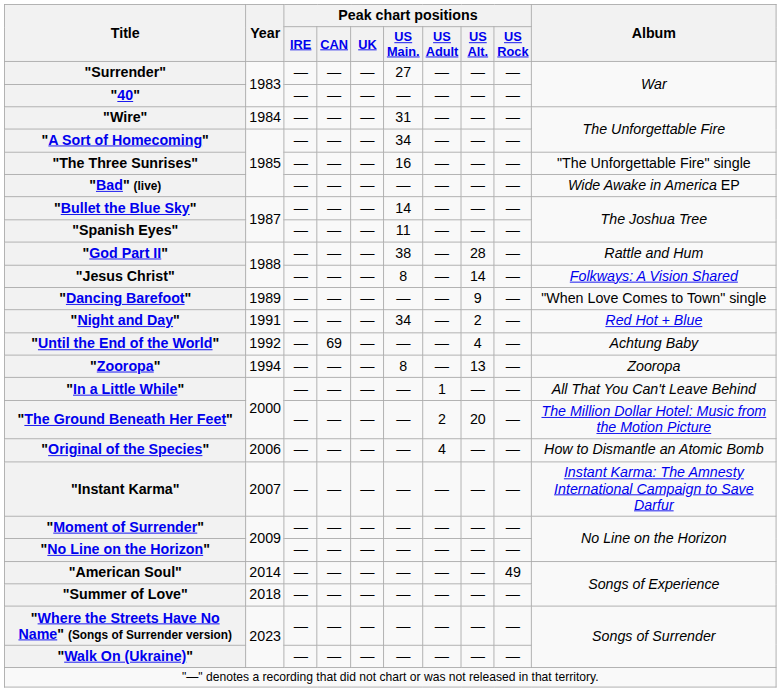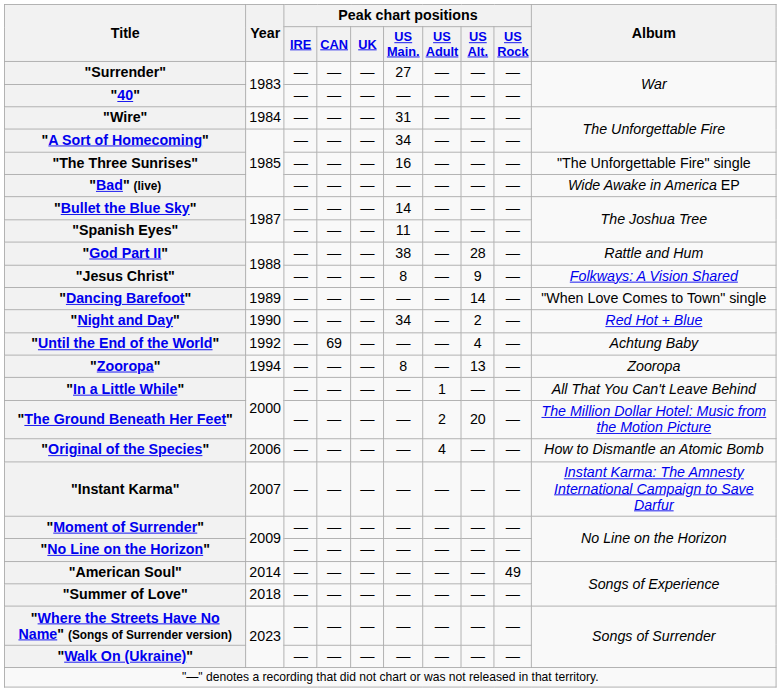"Jesus Christ" | Peak chart positions / US Alt.: 14 -> 9
"Dancing Barefoot" | Peak chart positions / US Alt.: 9 -> 14
"Night and Day" | Year: 1991 -> 1990
